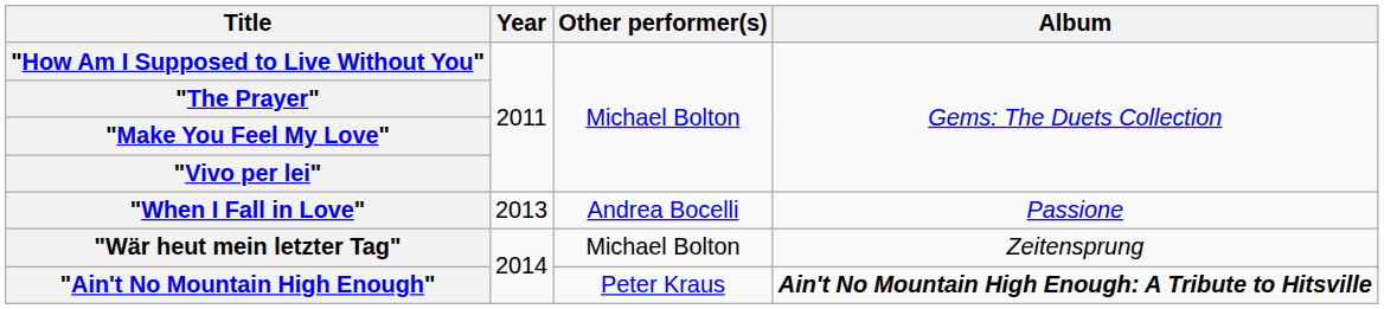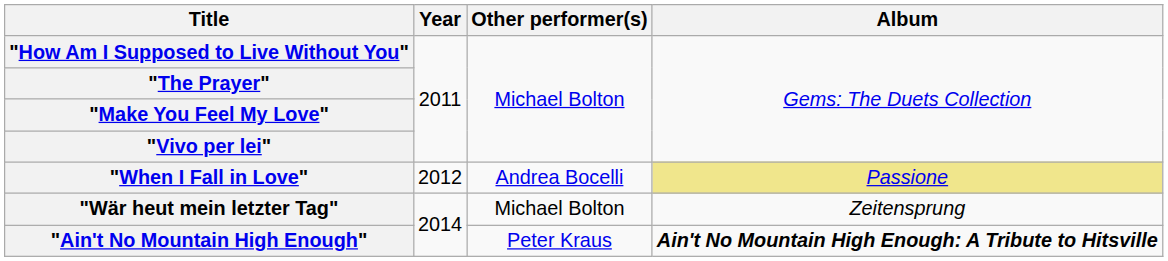"When I Fall in Love" | Year: 2013 -> 2012
"When I Fall in Love" | Album: no background -> khaki background
